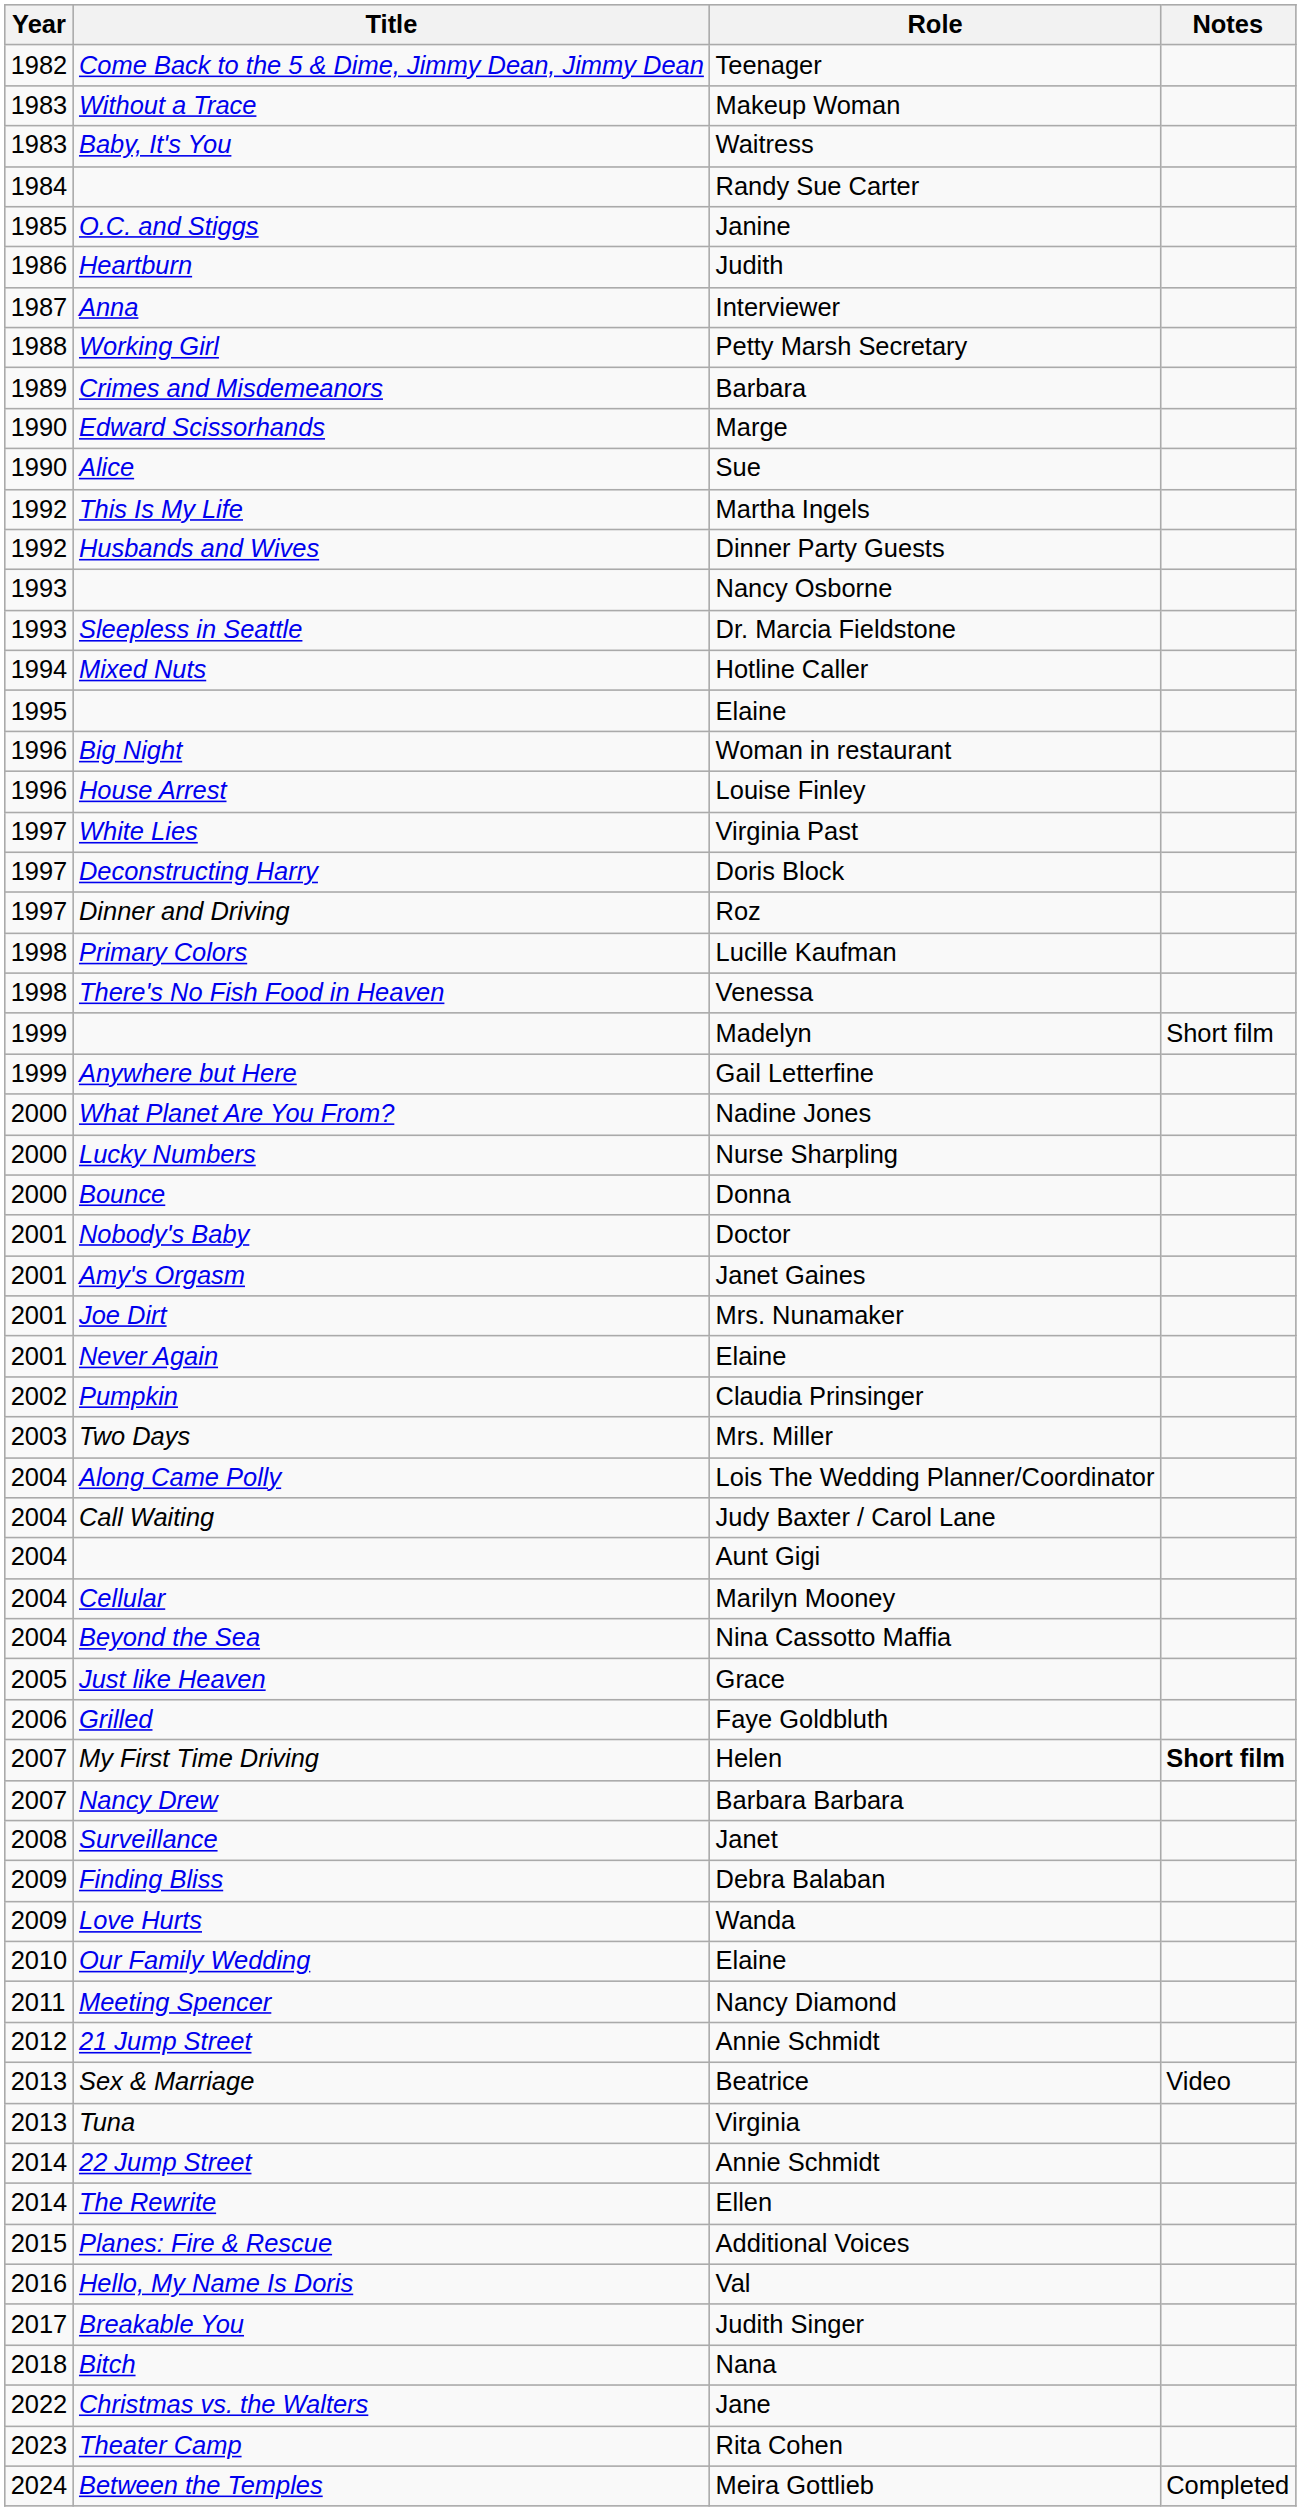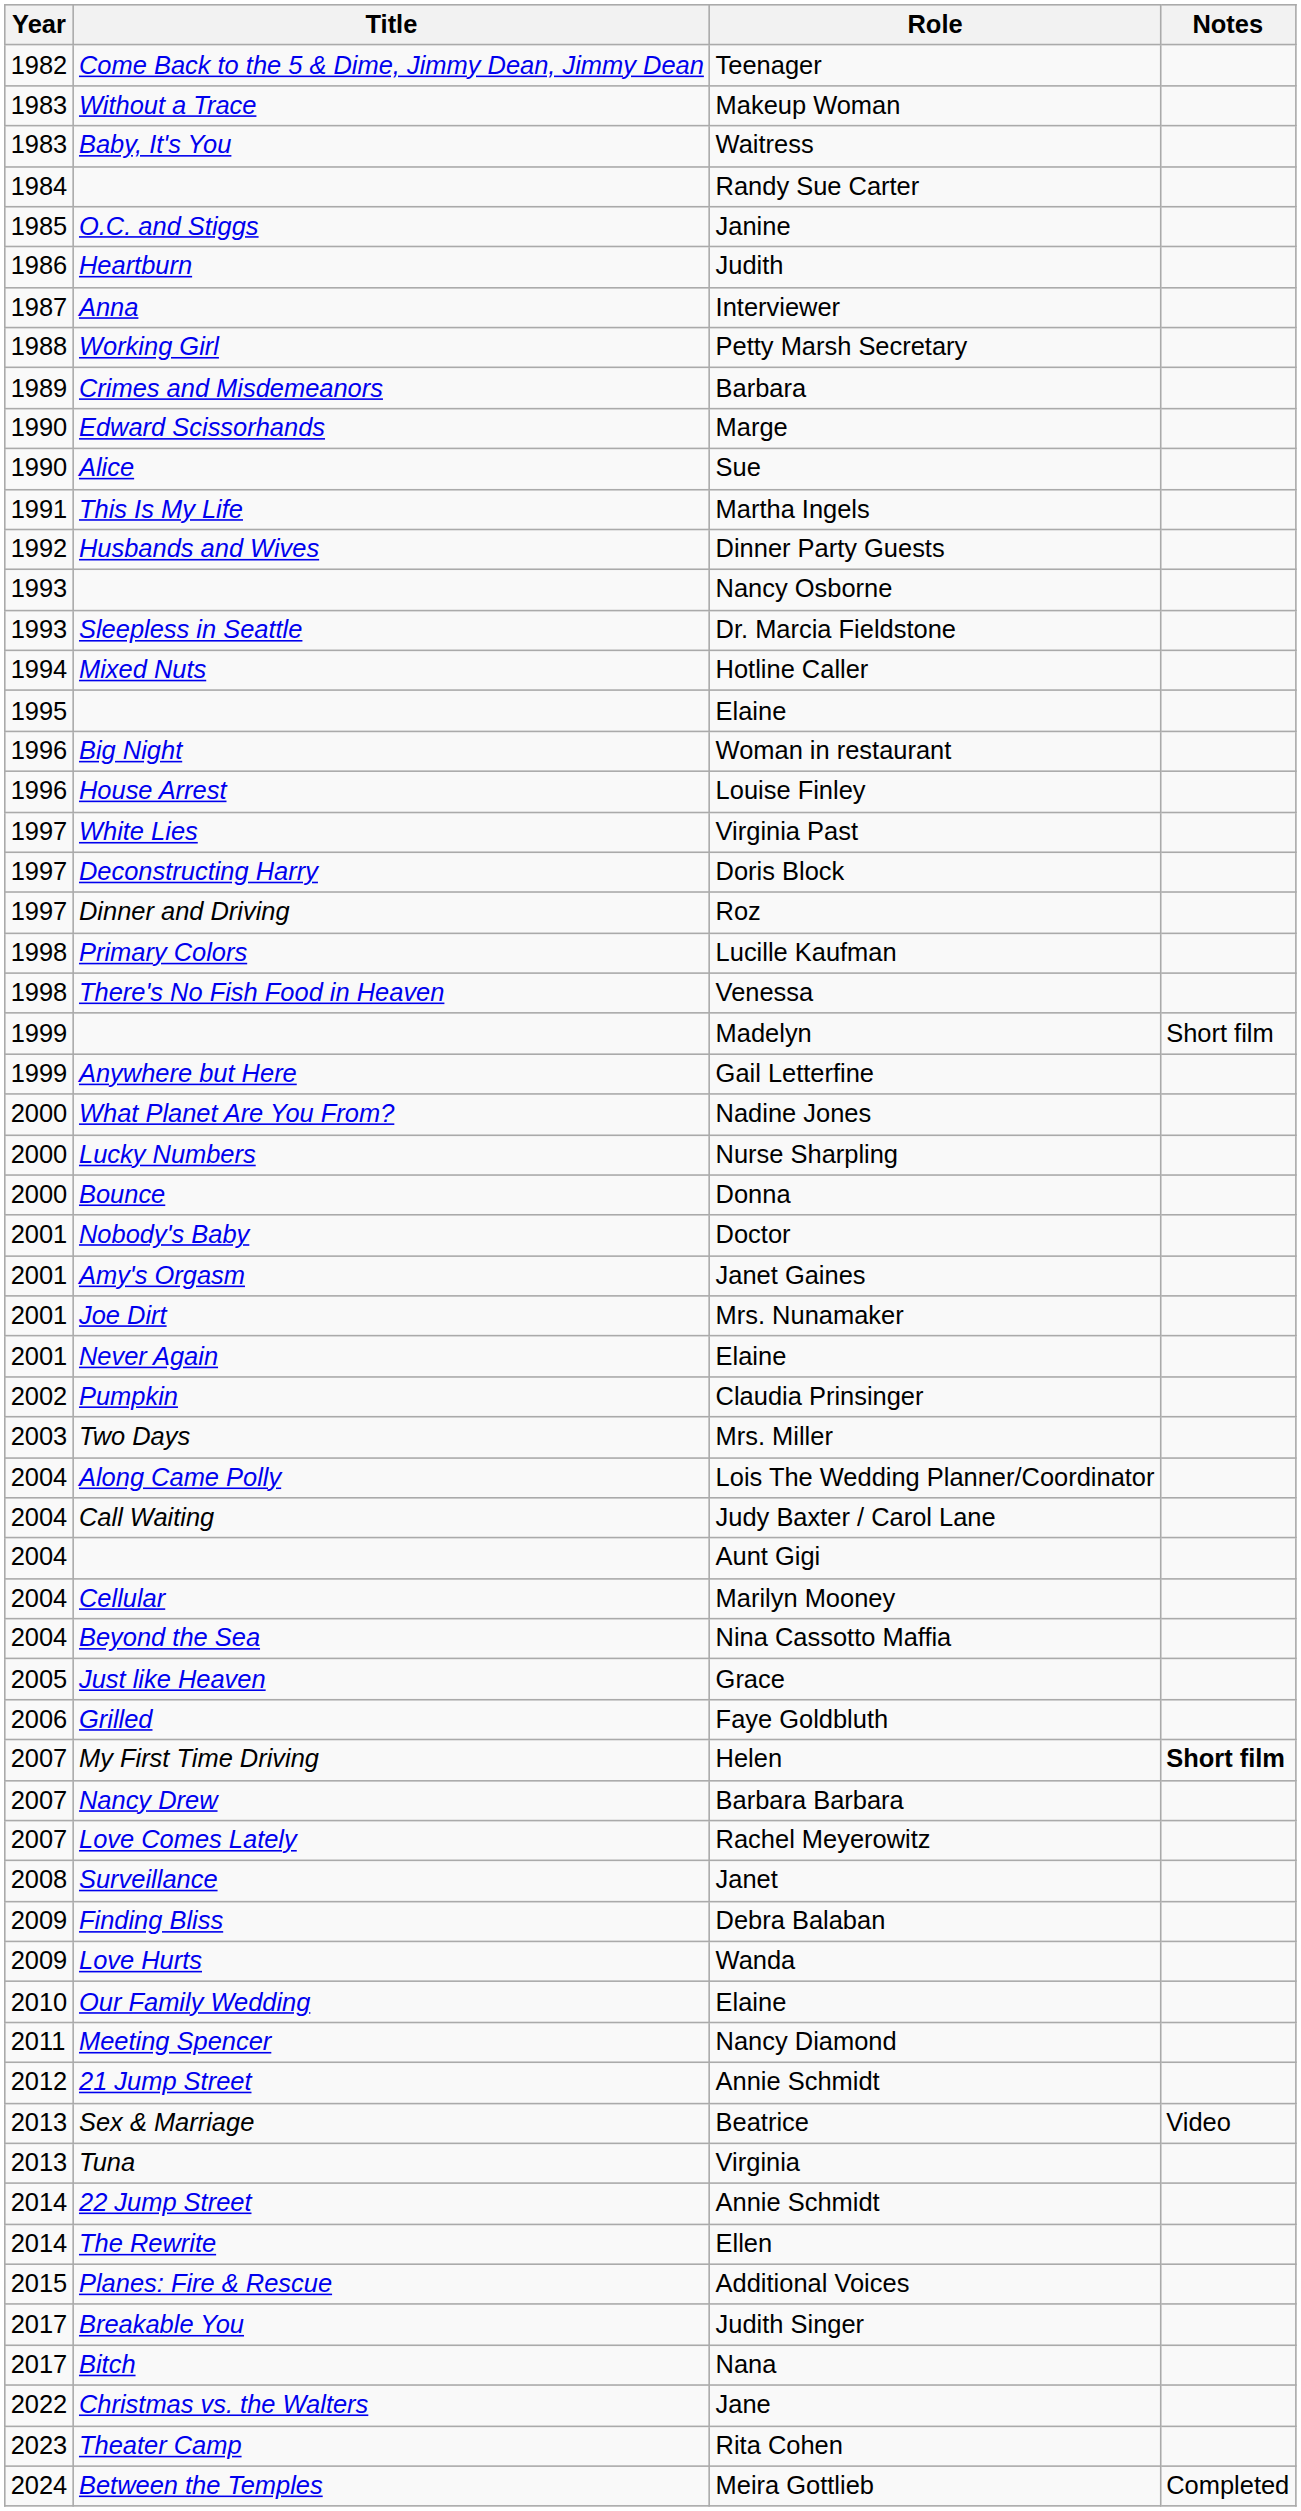Martha Ingels | Year: 1992 -> 1991
+ row: 2007 | Love Comes Lately | Rachel Meyerowitz
- row: 2016 | Hello, My Name Is Doris | Val
Nana | Year: 2018 -> 2017
